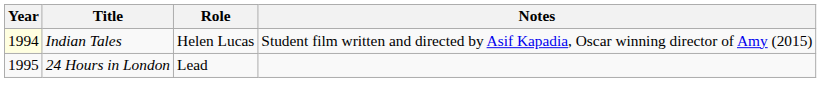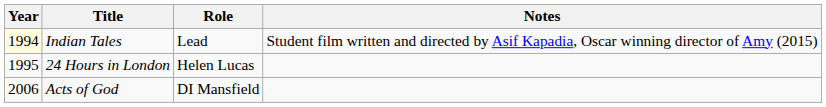Indian Tales | Role: Helen Lucas -> Lead
24 Hours in London | Role: Lead -> Helen Lucas
+ row: 2006 | Acts of God | DI Mansfield
